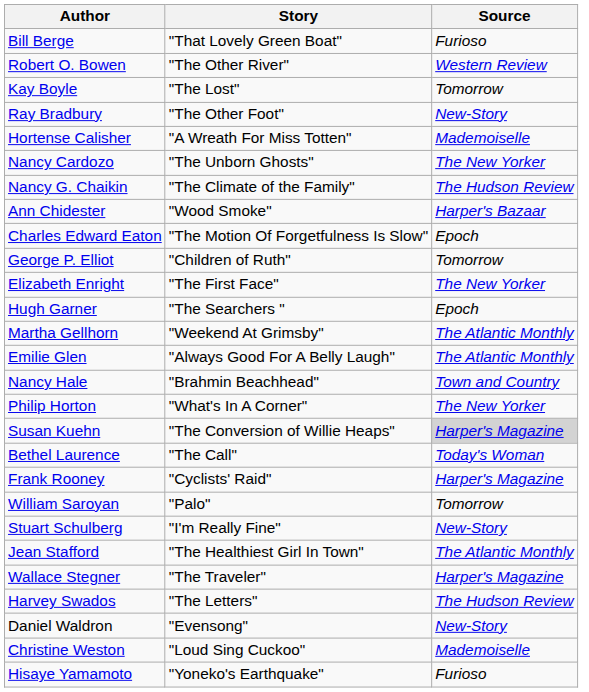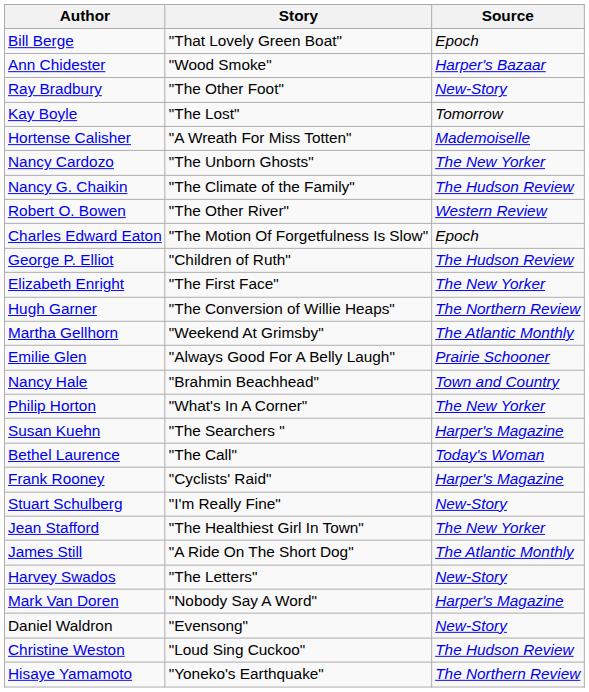Bill Berge | Source: Furioso -> Epoch
rows swapped: Robert O. Bowen <-> Ann Chidester
rows swapped: Kay Boyle <-> Ray Bradbury
George P. Elliot | Source: Tomorrow -> The Hudson Review
Hugh Garner | Story: "The Searchers " -> "The Conversion of Willie Heaps"
Hugh Garner | Source: Epoch -> The Northern Review
Emilie Glen | Source: The Atlantic Monthly -> Prairie Schooner
Susan Kuehn | Story: "The Conversion of Willie Heaps" -> "The Searchers "
Susan Kuehn | Source: lightgrey background -> no background
- row: William Saroyan | "Palo" | Tomorrow
Jean Stafford | Source: The Atlantic Monthly -> The New Yorker
- row: Wallace Stegner | "The Traveler" | Harper's Magazine
+ row: James Still | "A Ride On The Short Dog" | The Atlantic Monthly
Harvey Swados | Source: The Hudson Review -> New-Story
+ row: Mark Van Doren | "Nobody Say A Word" | Harper's Magazine
Christine Weston | Source: Mademoiselle -> The Hudson Review
Hisaye Yamamoto | Source: Furioso -> The Northern Review
